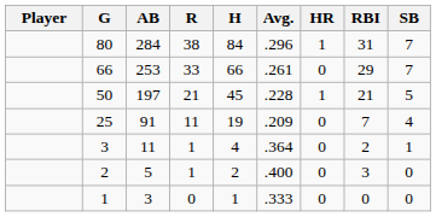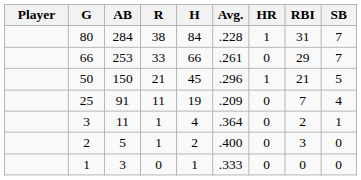80 | Avg.: .296 -> .228
50 | AB: 197 -> 150
50 | Avg.: .228 -> .296
